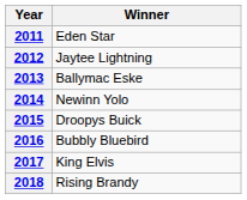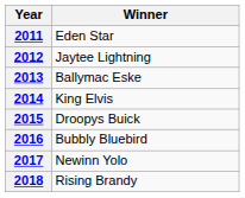2014 | Winner: Newinn Yolo -> King Elvis
2017 | Winner: King Elvis -> Newinn Yolo
